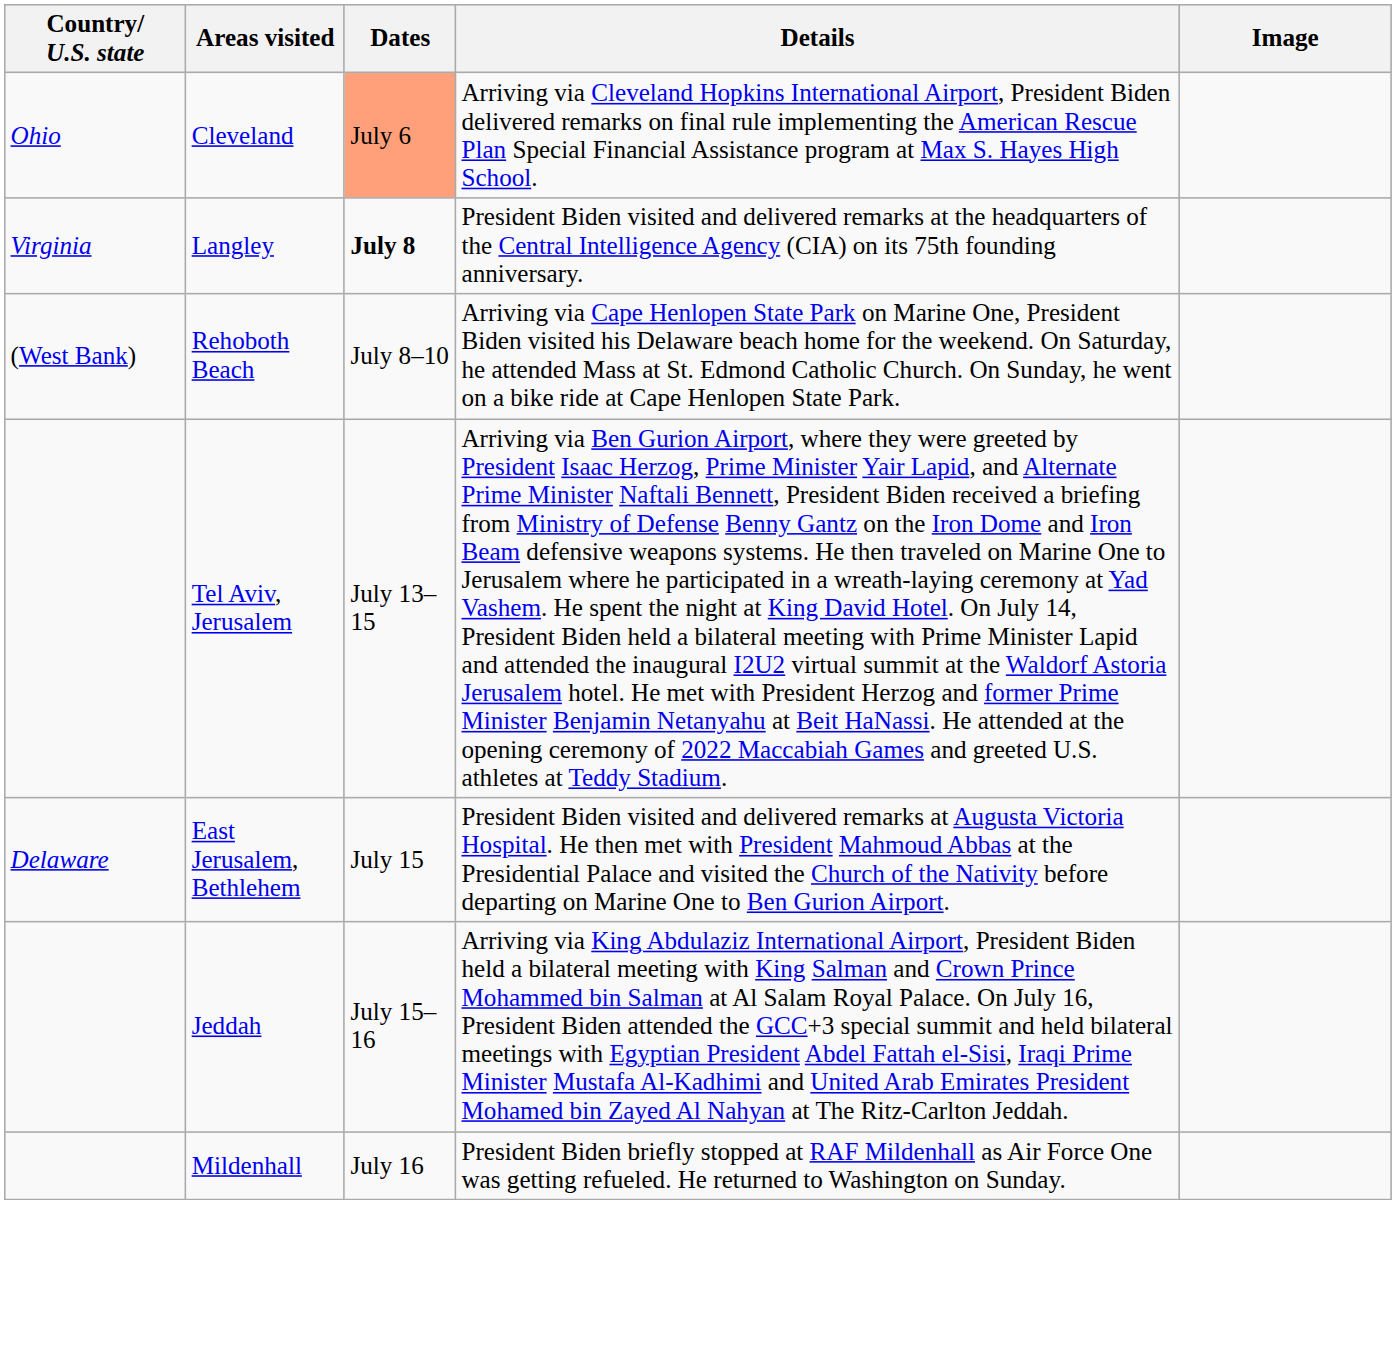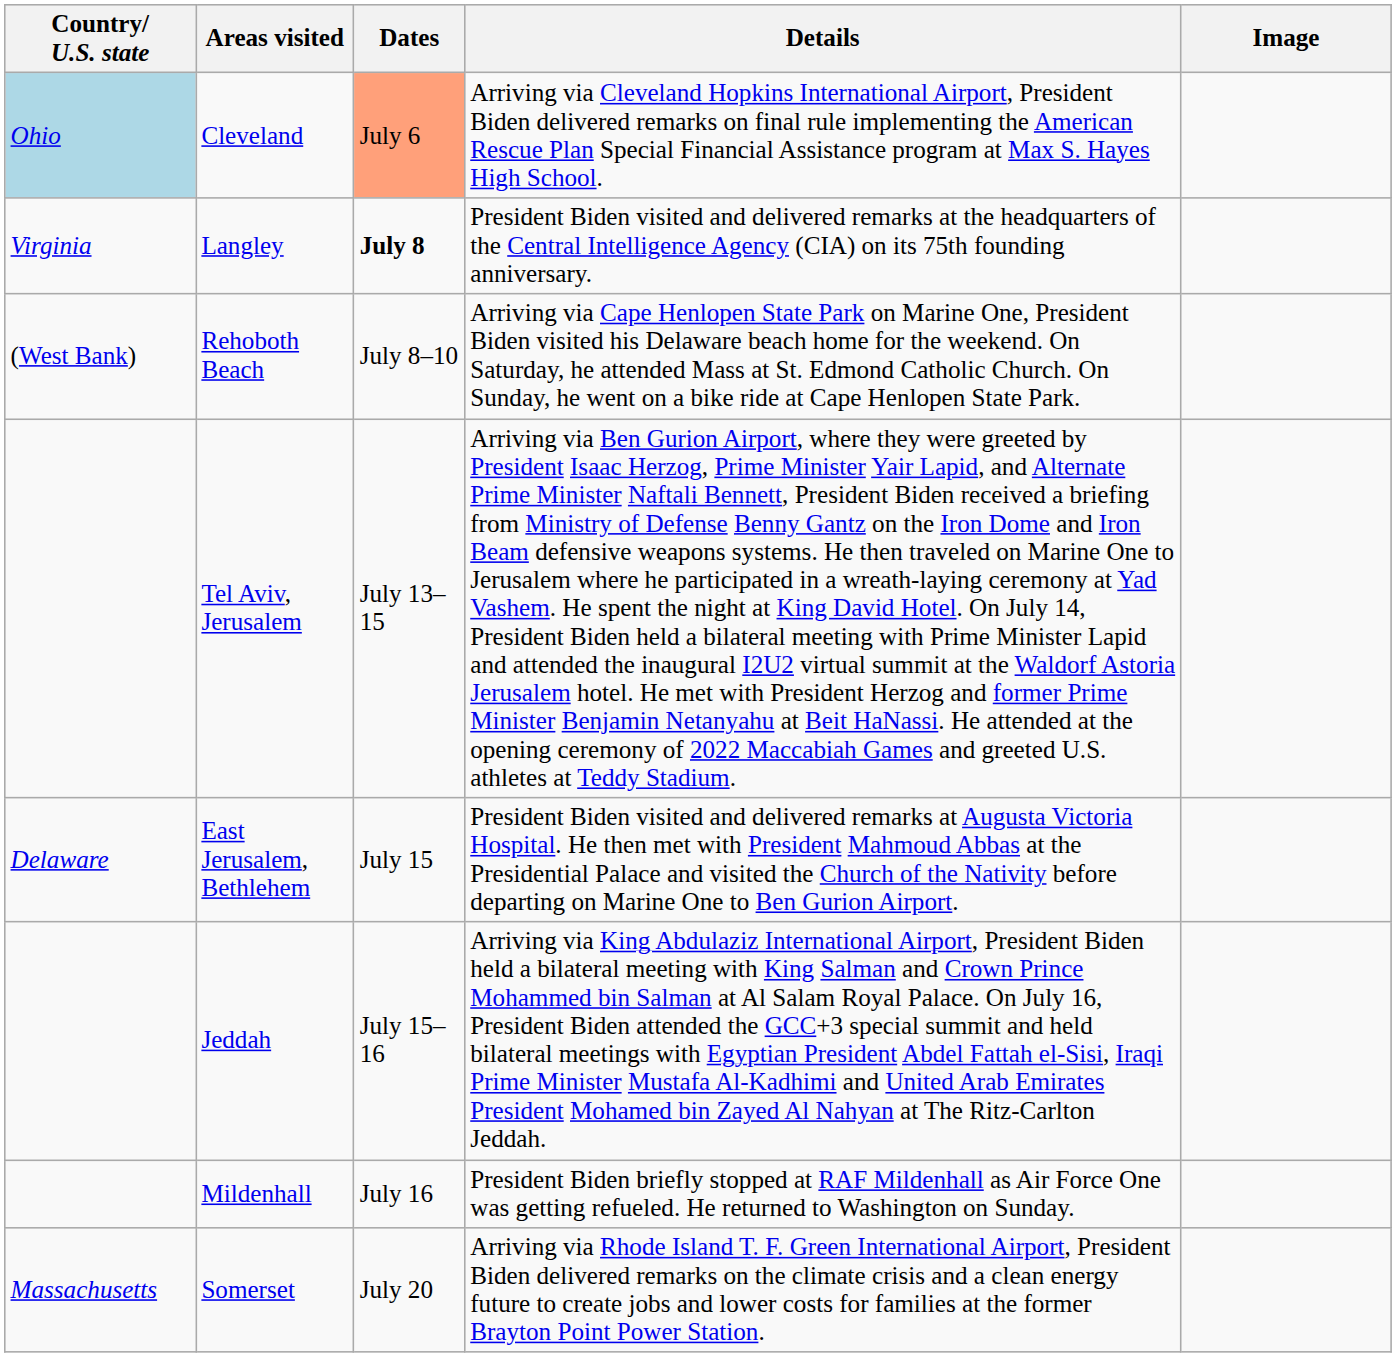Cleveland | Country/ U.S. state: no background -> lightblue background
+ row: Massachusetts | Somerset | July 20 | Arriving via Rhode Island T. F. Green International Airport, President Biden delivered remarks on the climate crisis and a clean energy future to create jobs and lower costs for families at the former Brayton Point Power Station.
